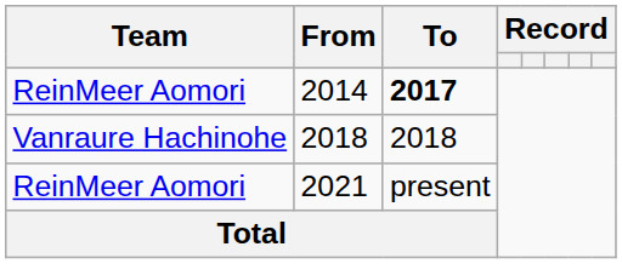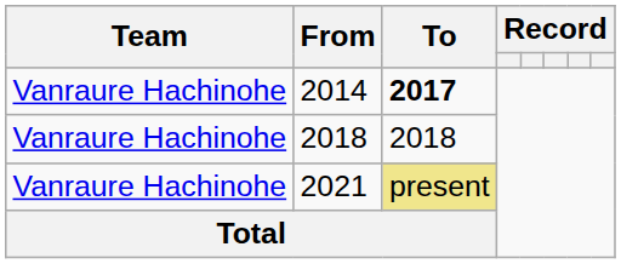2014 | Team: ReinMeer Aomori -> Vanraure Hachinohe
2021 | Team: ReinMeer Aomori -> Vanraure Hachinohe
2021 | To: no background -> khaki background
